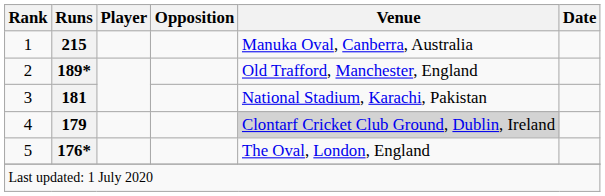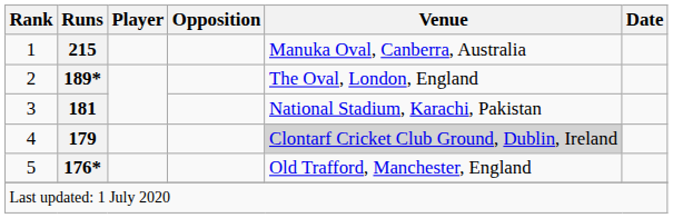2 | Venue: Old Trafford, Manchester, England -> The Oval, London, England
5 | Venue: The Oval, London, England -> Old Trafford, Manchester, England
